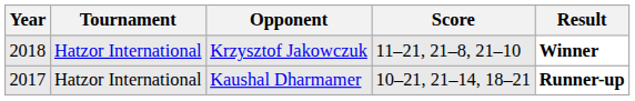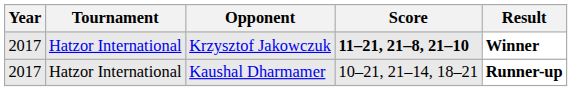Krzysztof Jakowczuk | Year: 2018 -> 2017
Krzysztof Jakowczuk | Score: normal -> bold
